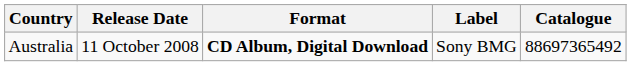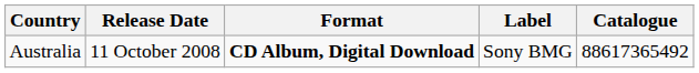Australia | Catalogue: 88697365492 -> 88617365492
